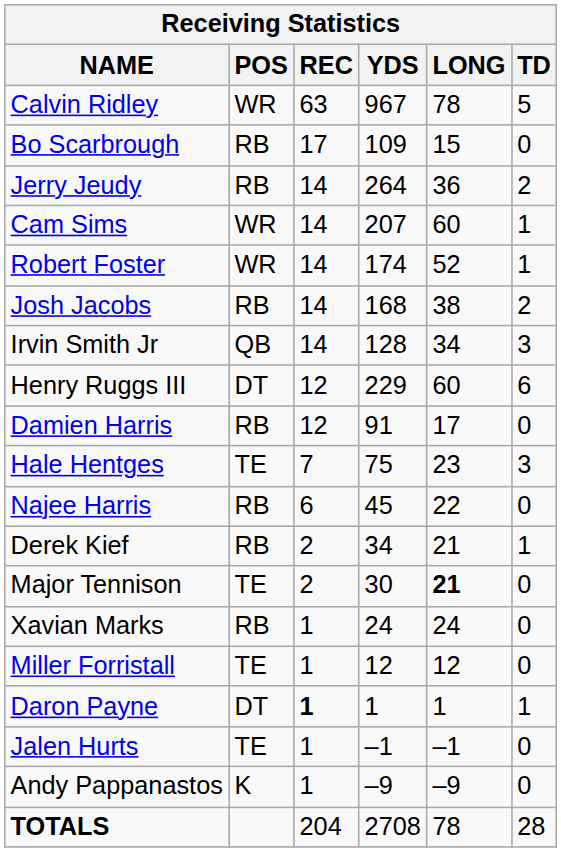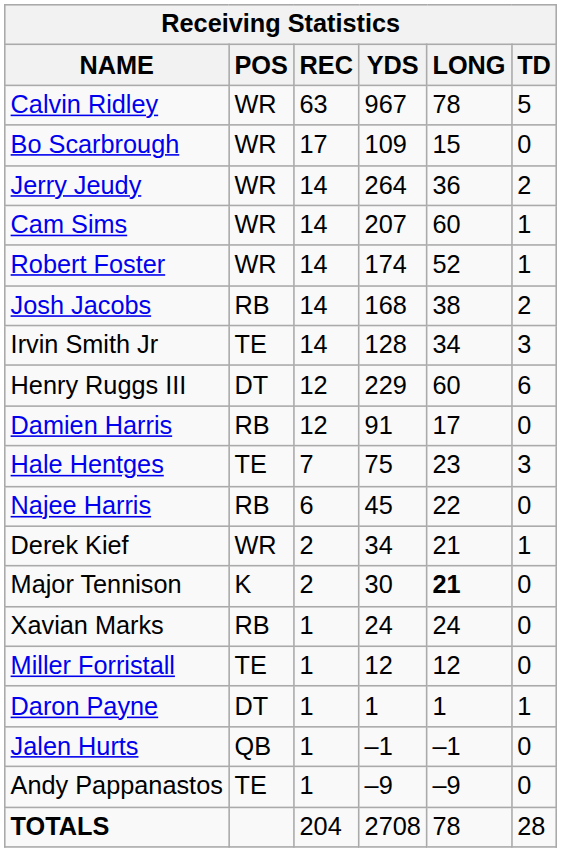Bo Scarbrough | POS: RB -> WR
Jerry Jeudy | POS: RB -> WR
Irvin Smith Jr | POS: QB -> TE
Derek Kief | POS: RB -> WR
Major Tennison | POS: TE -> K
Daron Payne | REC: bold -> normal
Jalen Hurts | POS: TE -> QB
Andy Pappanastos | POS: K -> TE
